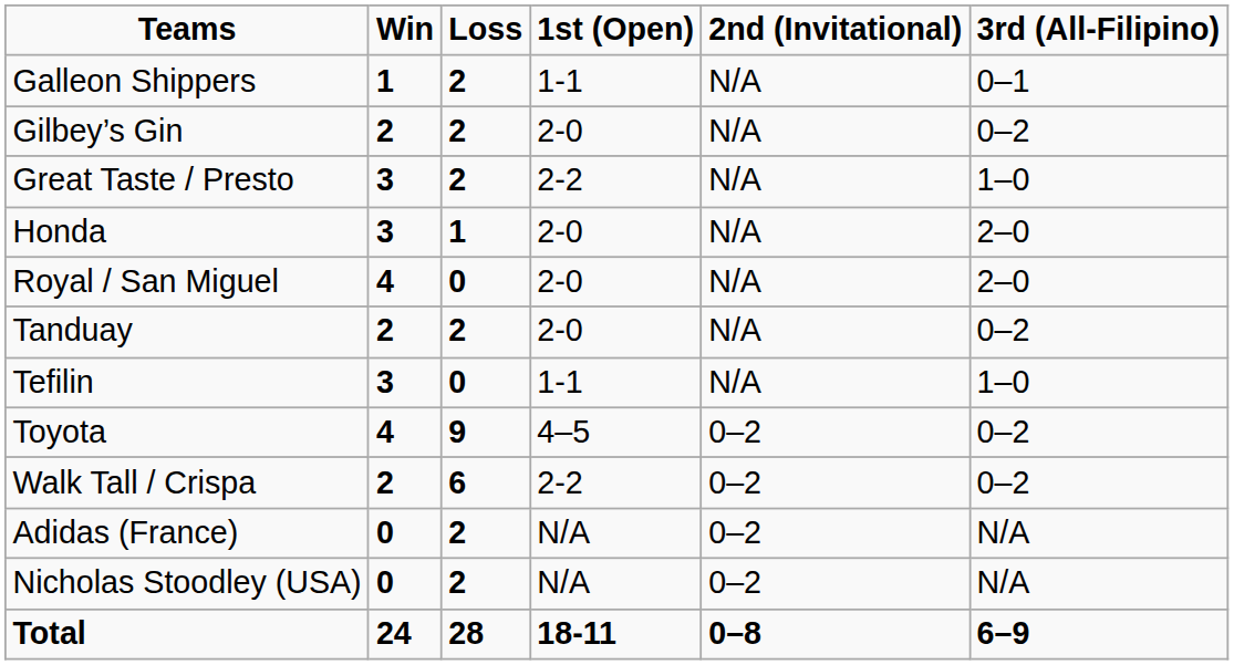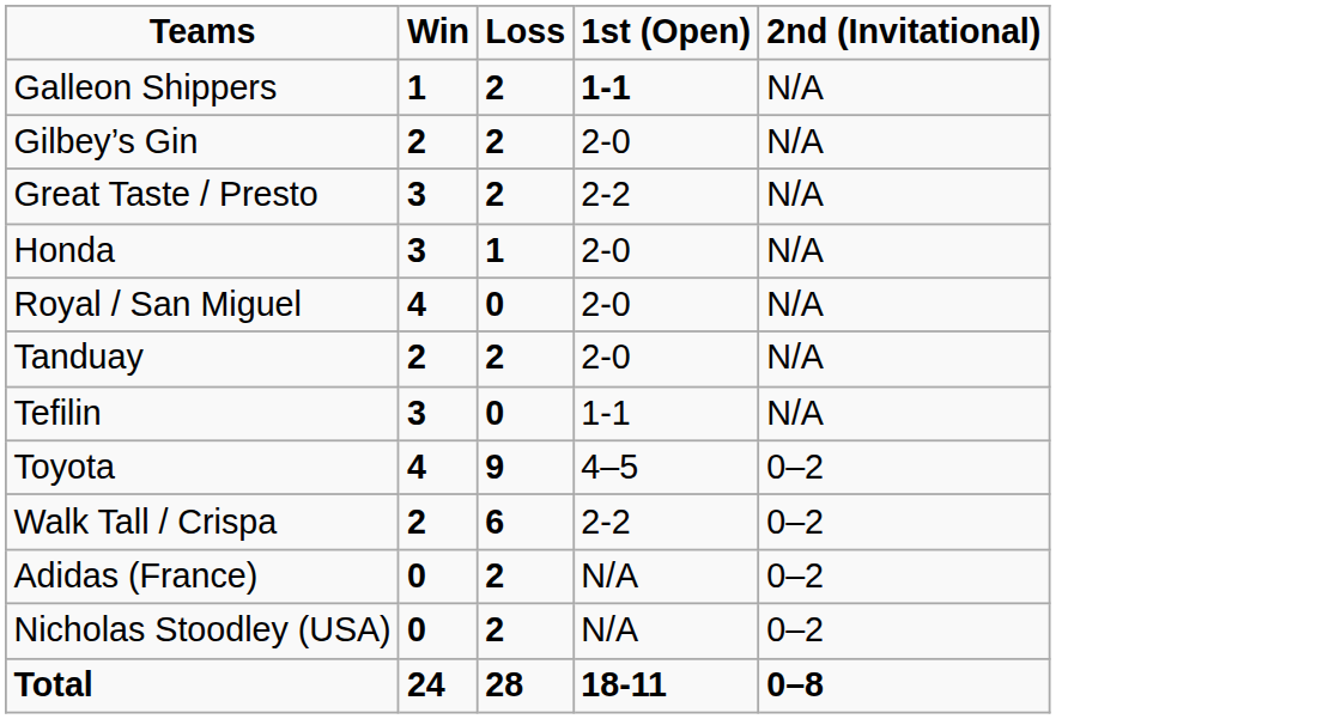- column: 3rd (All-Filipino) | 0–1 | 0–2 | 1–0 | 2–0 | 2–0 | 0–2 | 1–0 | 0–2 | 0–2 | N/A | N/A | 6–9
Galleon Shippers | 1st (Open): normal -> bold
